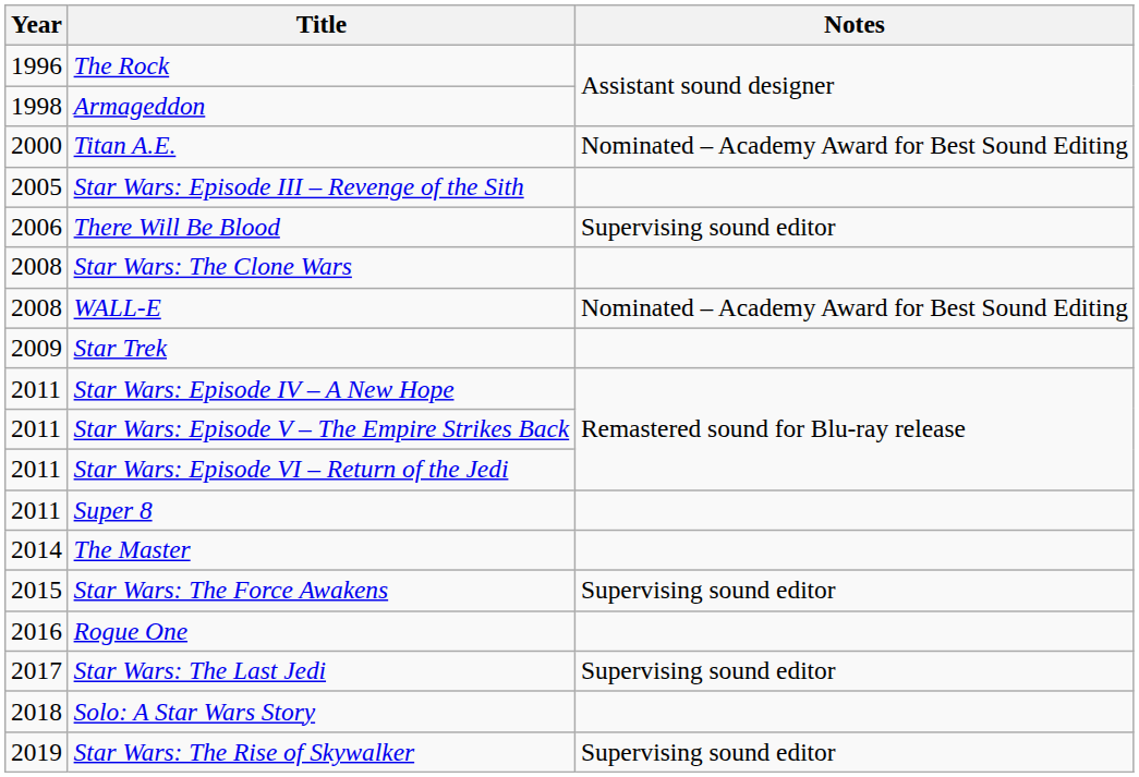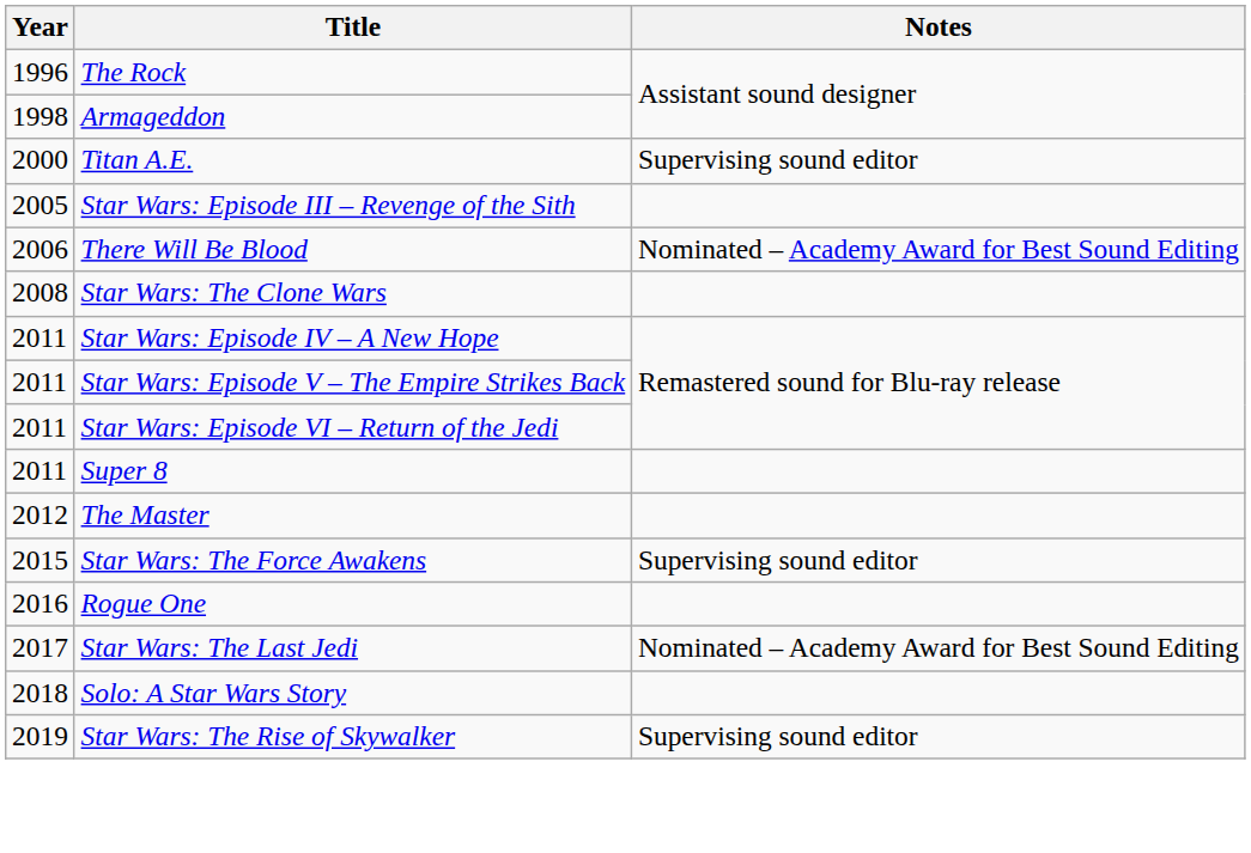Titan A.E. | Notes: Nominated – Academy Award for Best Sound Editing -> Supervising sound editor
There Will Be Blood | Notes: Supervising sound editor -> Nominated – Academy Award for Best Sound Editing
- row: 2008 | WALL-E | Nominated – Academy Award for Best Sound Editing
- row: 2009 | Star Trek
The Master | Year: 2014 -> 2012
Star Wars: The Last Jedi | Notes: Supervising sound editor -> Nominated – Academy Award for Best Sound Editing
